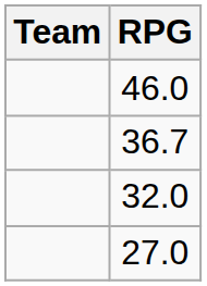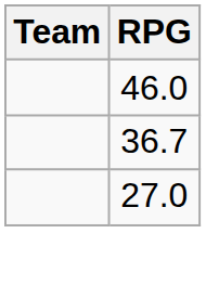- row: 32.0
